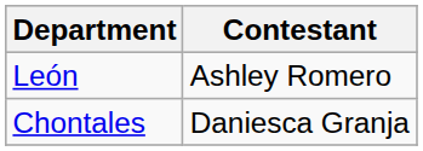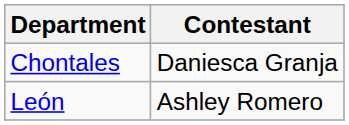rows swapped: Chontales <-> León
